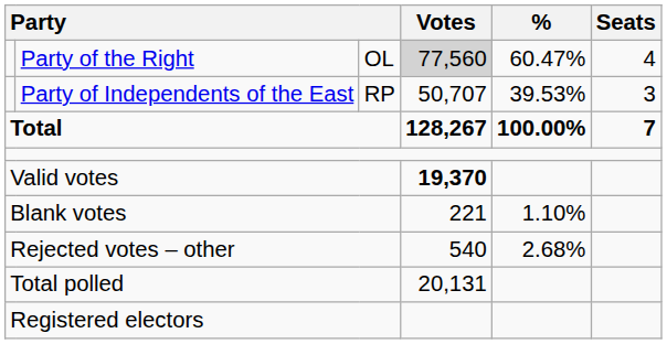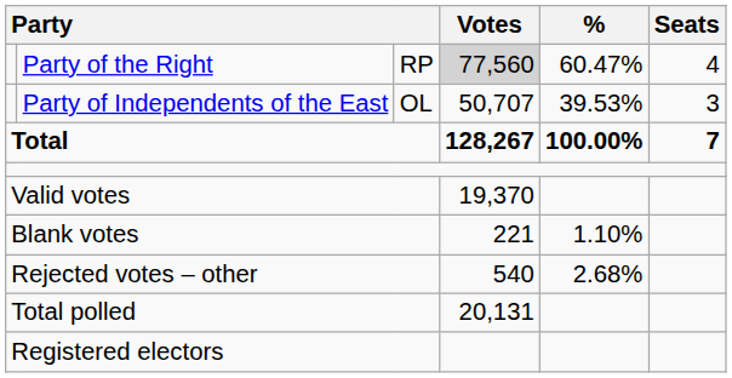Party of the Right | column 3: OL -> RP
Party of Independents of the East | column 3: RP -> OL
Valid votes | Votes: bold -> normal
